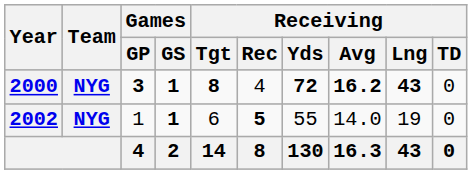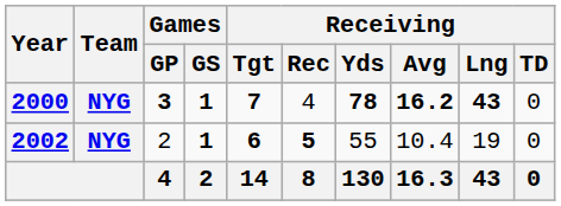2000 | Receiving / Tgt: 8 -> 7
2000 | Receiving / Yds: 72 -> 78
2002 | Games / GP: 1 -> 2
2002 | Receiving / Tgt: normal -> bold
2002 | Receiving / Avg: 14.0 -> 10.4
